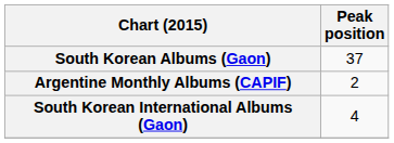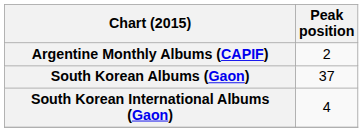rows swapped: Argentine Monthly Albums (CAPIF) <-> South Korean Albums (Gaon)
